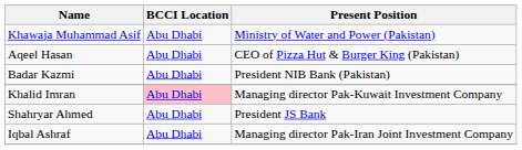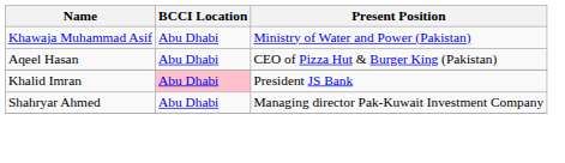- row: Badar Kazmi | Abu Dhabi | President NIB Bank (Pakistan)
Khalid Imran | Present Position: Managing director Pak-Kuwait Investment Company -> President JS Bank
Shahryar Ahmed | Present Position: President JS Bank -> Managing director Pak-Kuwait Investment Company
- row: Iqbal Ashraf | Abu Dhabi | Managing director Pak-Iran Joint Investment Company
